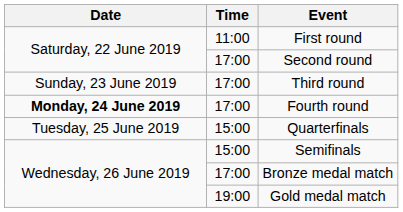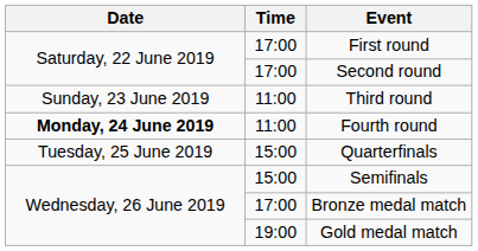First round | Time: 11:00 -> 17:00
Third round | Time: 17:00 -> 11:00
Fourth round | Time: 17:00 -> 11:00
